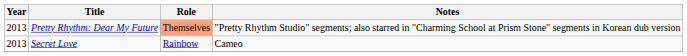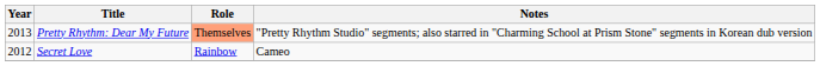Secret Love | Year: 2013 -> 2012
